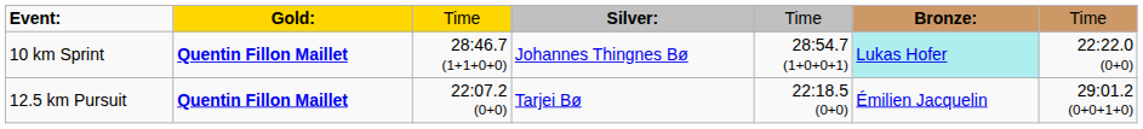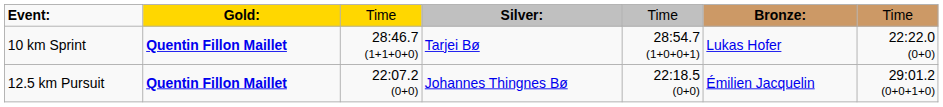10 km Sprint | column 4: Johannes Thingnes Bø -> Tarjei Bø
10 km Sprint | column 6: paleturquoise background -> no background
12.5 km Pursuit | column 4: Tarjei Bø -> Johannes Thingnes Bø
